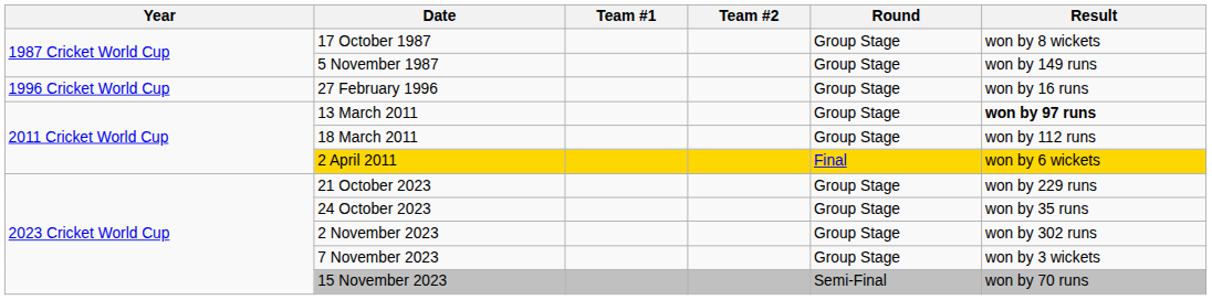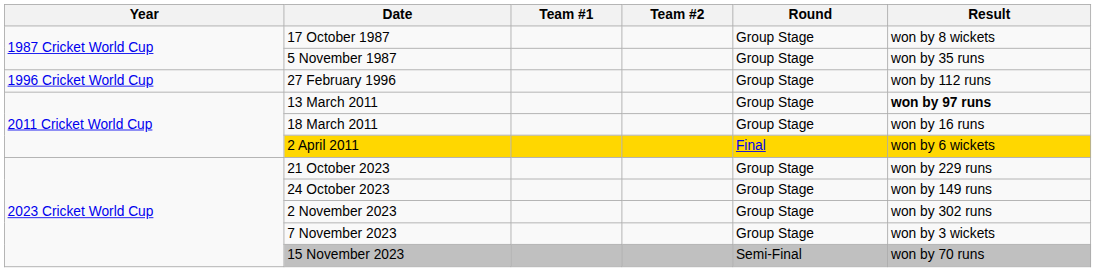5 November 1987 | Result: won by 149 runs -> won by 35 runs
27 February 1996 | Result: won by 16 runs -> won by 112 runs
18 March 2011 | Result: won by 112 runs -> won by 16 runs
24 October 2023 | Result: won by 35 runs -> won by 149 runs
